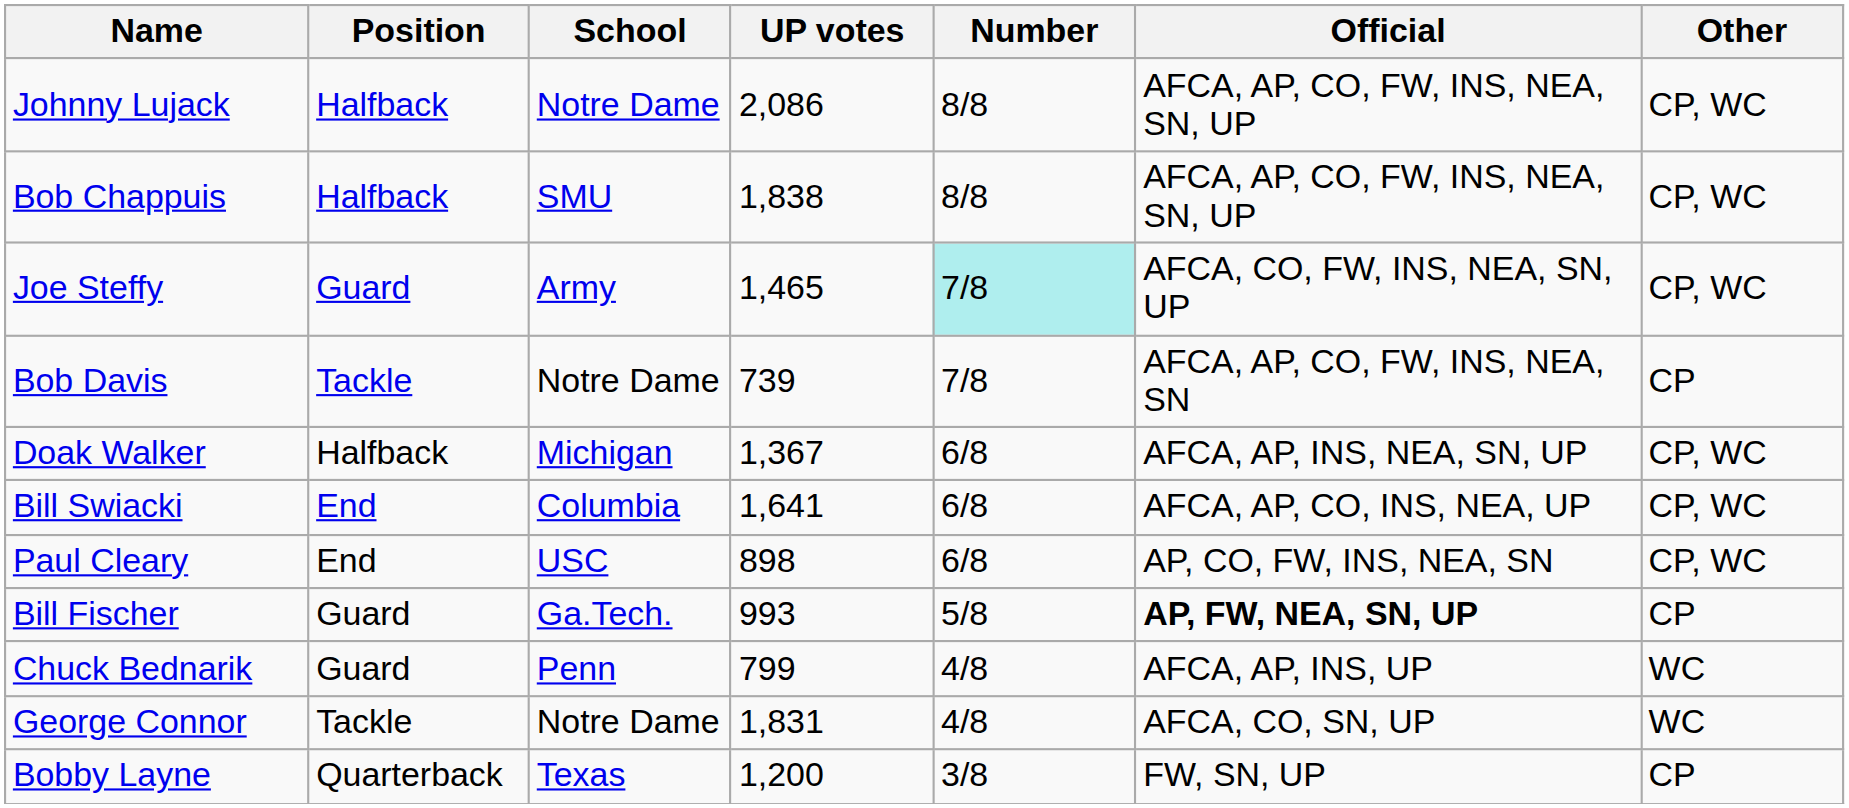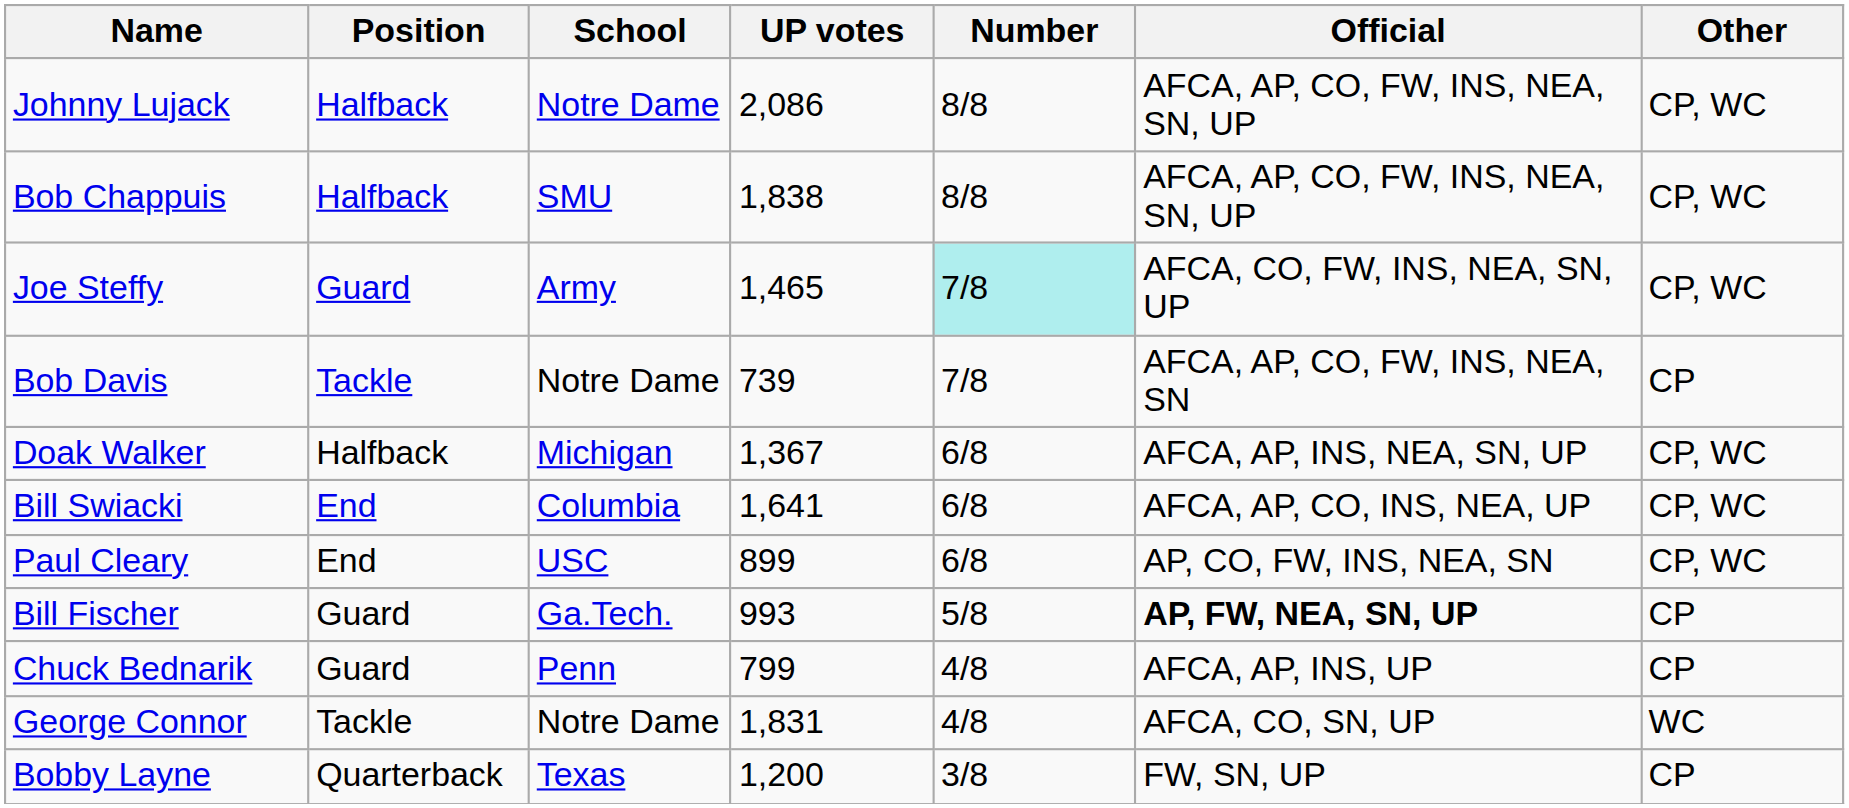Paul Cleary | UP votes: 898 -> 899
Chuck Bednarik | Other: WC -> CP
